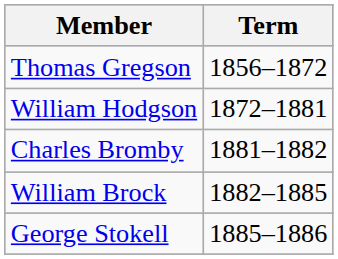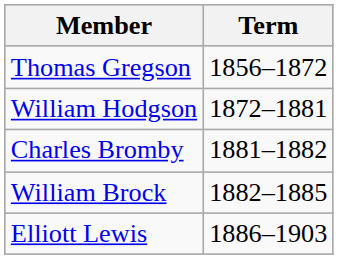- row: George Stokell | 1885–1886
+ row: Elliott Lewis | 1886–1903
